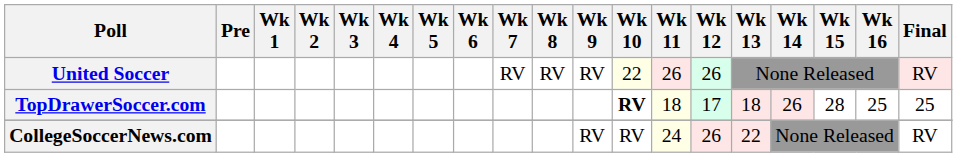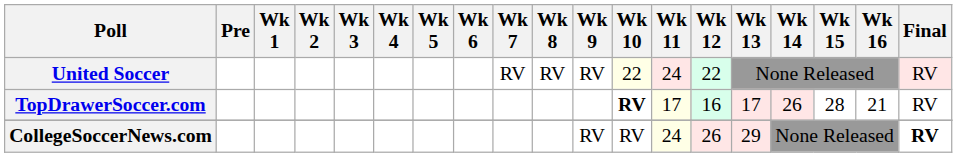United Soccer | Wk 11: 26 -> 24
United Soccer | Wk 12: 26 -> 22
TopDrawerSoccer.com | Wk 11: 18 -> 17
TopDrawerSoccer.com | Wk 12: 17 -> 16
TopDrawerSoccer.com | Wk 13: 18 -> 17
TopDrawerSoccer.com | Wk 16: 25 -> 21
TopDrawerSoccer.com | Final: 25 -> RV
CollegeSoccerNews.com | Wk 13: 22 -> 29
CollegeSoccerNews.com | Final: normal -> bold
